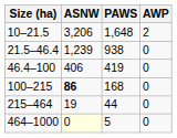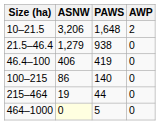21.5–46.4 | ASNW: 1,239 -> 1,279
100–215 | ASNW: bold -> normal
100–215 | PAWS: 168 -> 140
